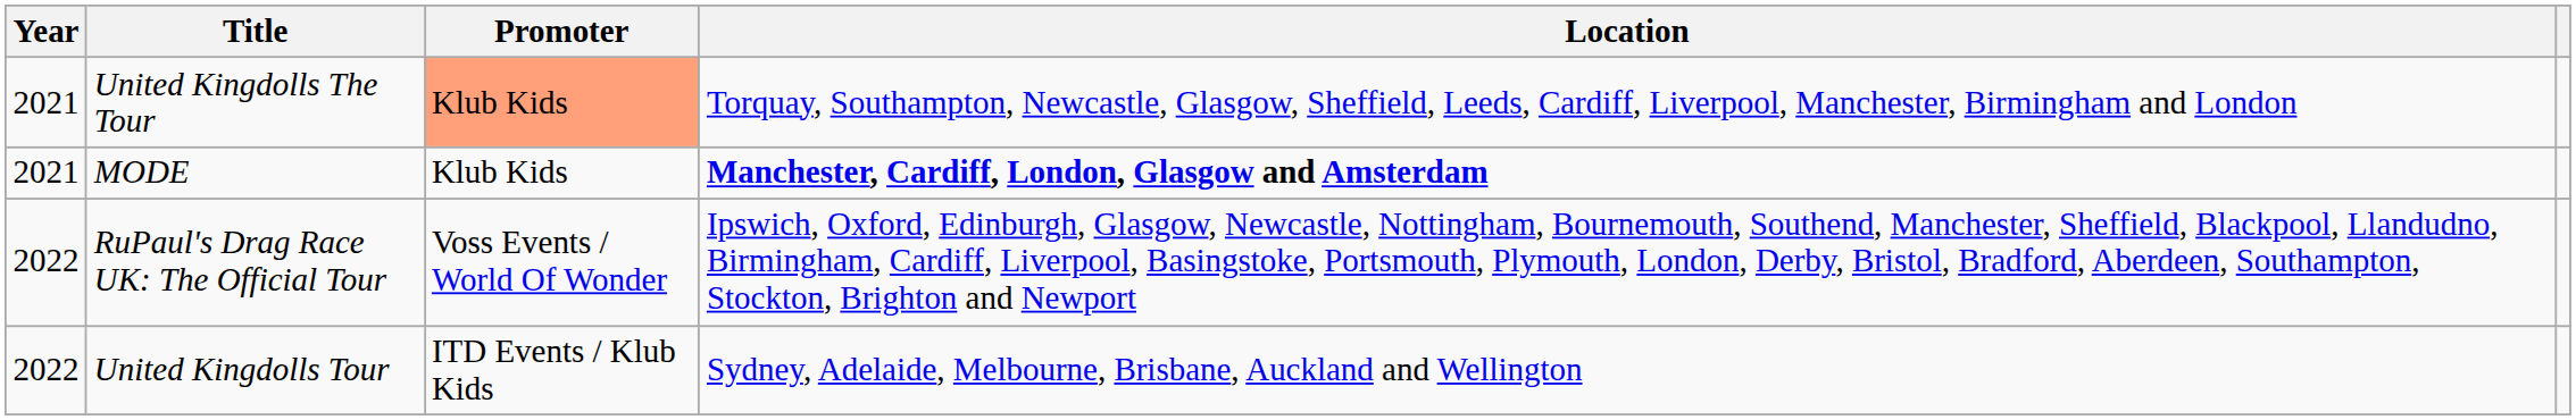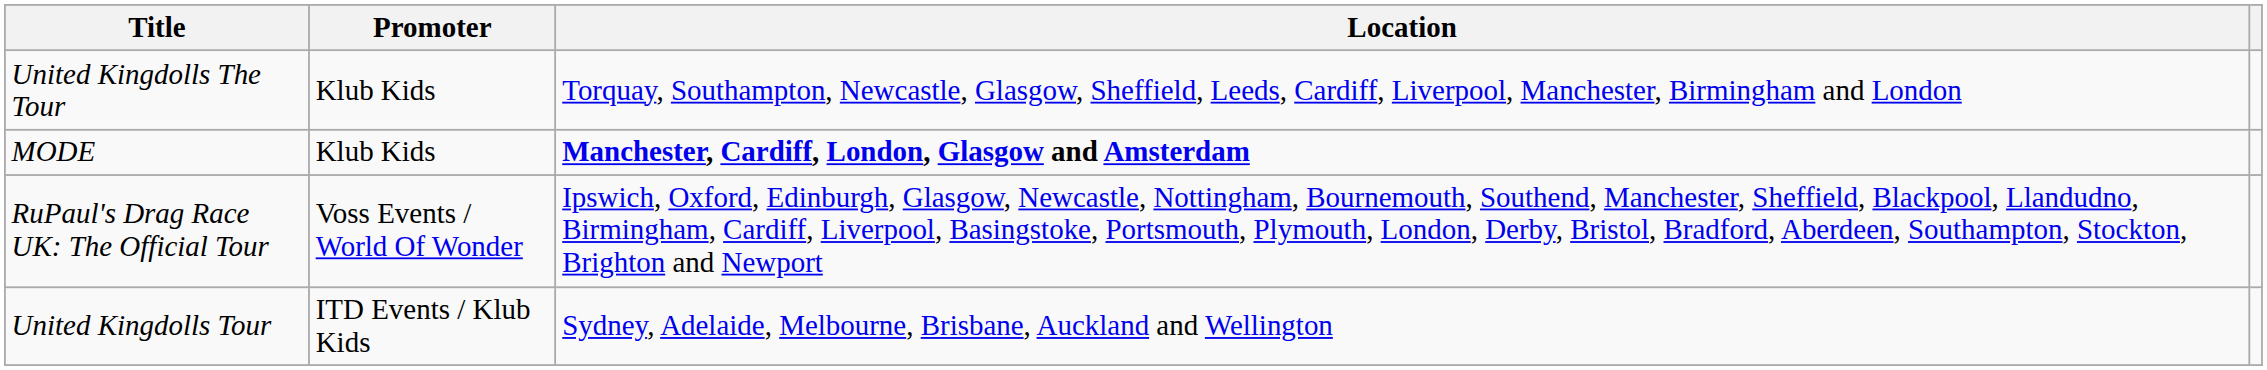- column: Year | 2021 | 2021 | 2022 | 2022
United Kingdolls The Tour | Promoter: lightsalmon background -> no background
